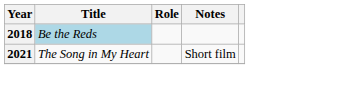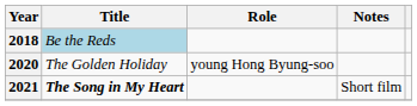+ row: 2020 | The Golden Holiday | young Hong Byung-soo
2021 | Title: normal -> bold
